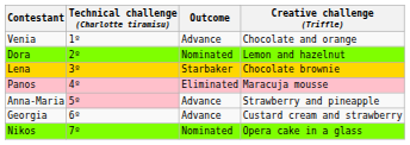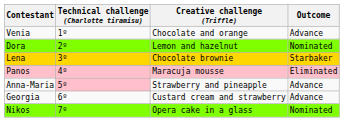columns swapped: Creative challenge (Triffle) <-> Outcome
